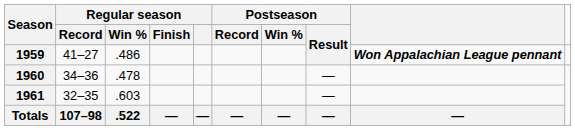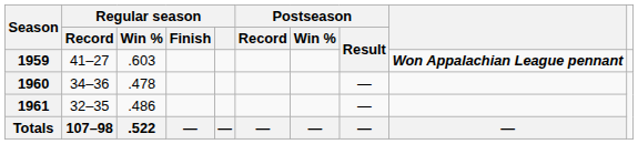1959 | Regular season / Win %: .486 -> .603
1961 | Regular season / Win %: .603 -> .486
